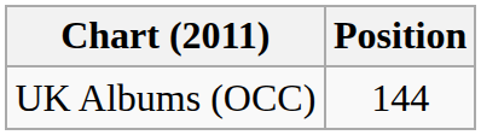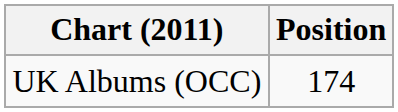UK Albums (OCC) | Position: 144 -> 174
